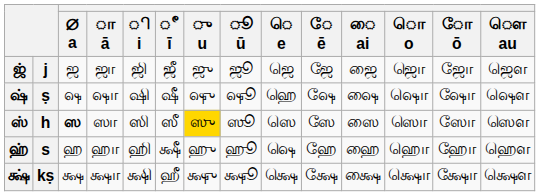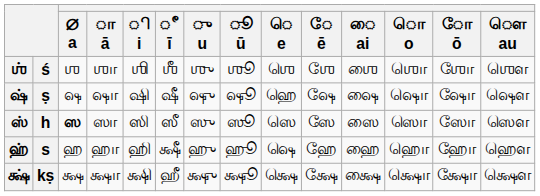+ row: ஶ் | ś | ஶ | ஶா | ஶி | ஶீ | ஶு | ஶூ | ஶெ | ஶே | ஶை | ஶொ | ஶோ | ஶௌ
- row: ஜ் | j | ஜ | ஜா | ஜி | ஜீ | ஜு | ஜூ | ஜெ | ஜே | ஜை | ஜொ | ஜோ | ஜௌ
ஸ் | ு u: gold background -> no background
